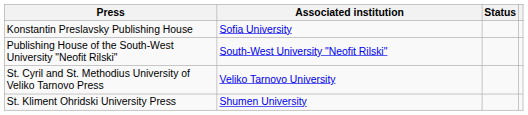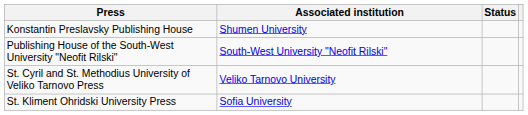Konstantin Preslavsky Publishing House | Associated institution: Sofia University -> Shumen University
St. Kliment Ohridski University Press | Associated institution: Shumen University -> Sofia University
